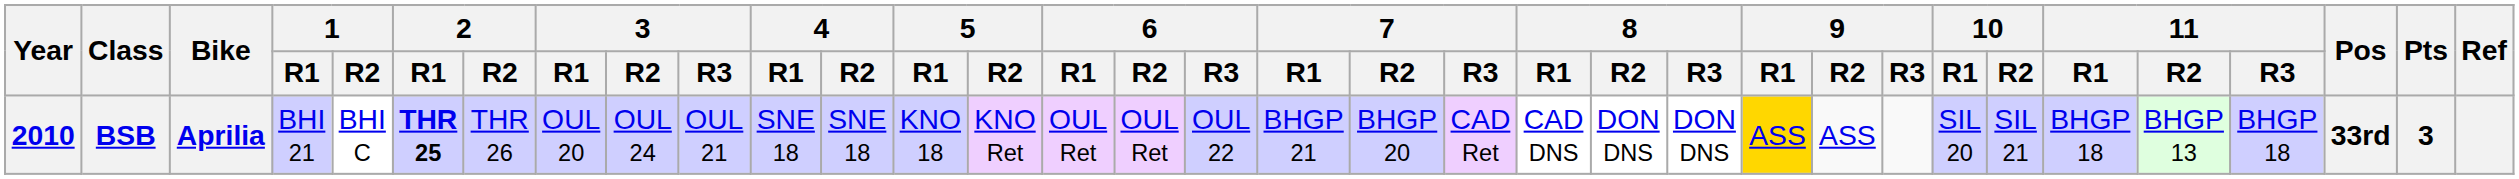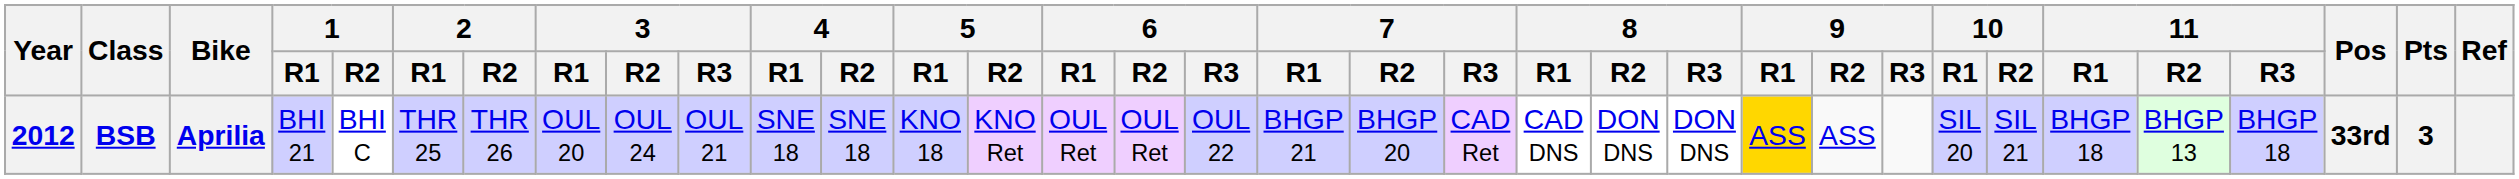BSB | Year: 2010 -> 2012
BSB | 2 / R1: bold -> normal
